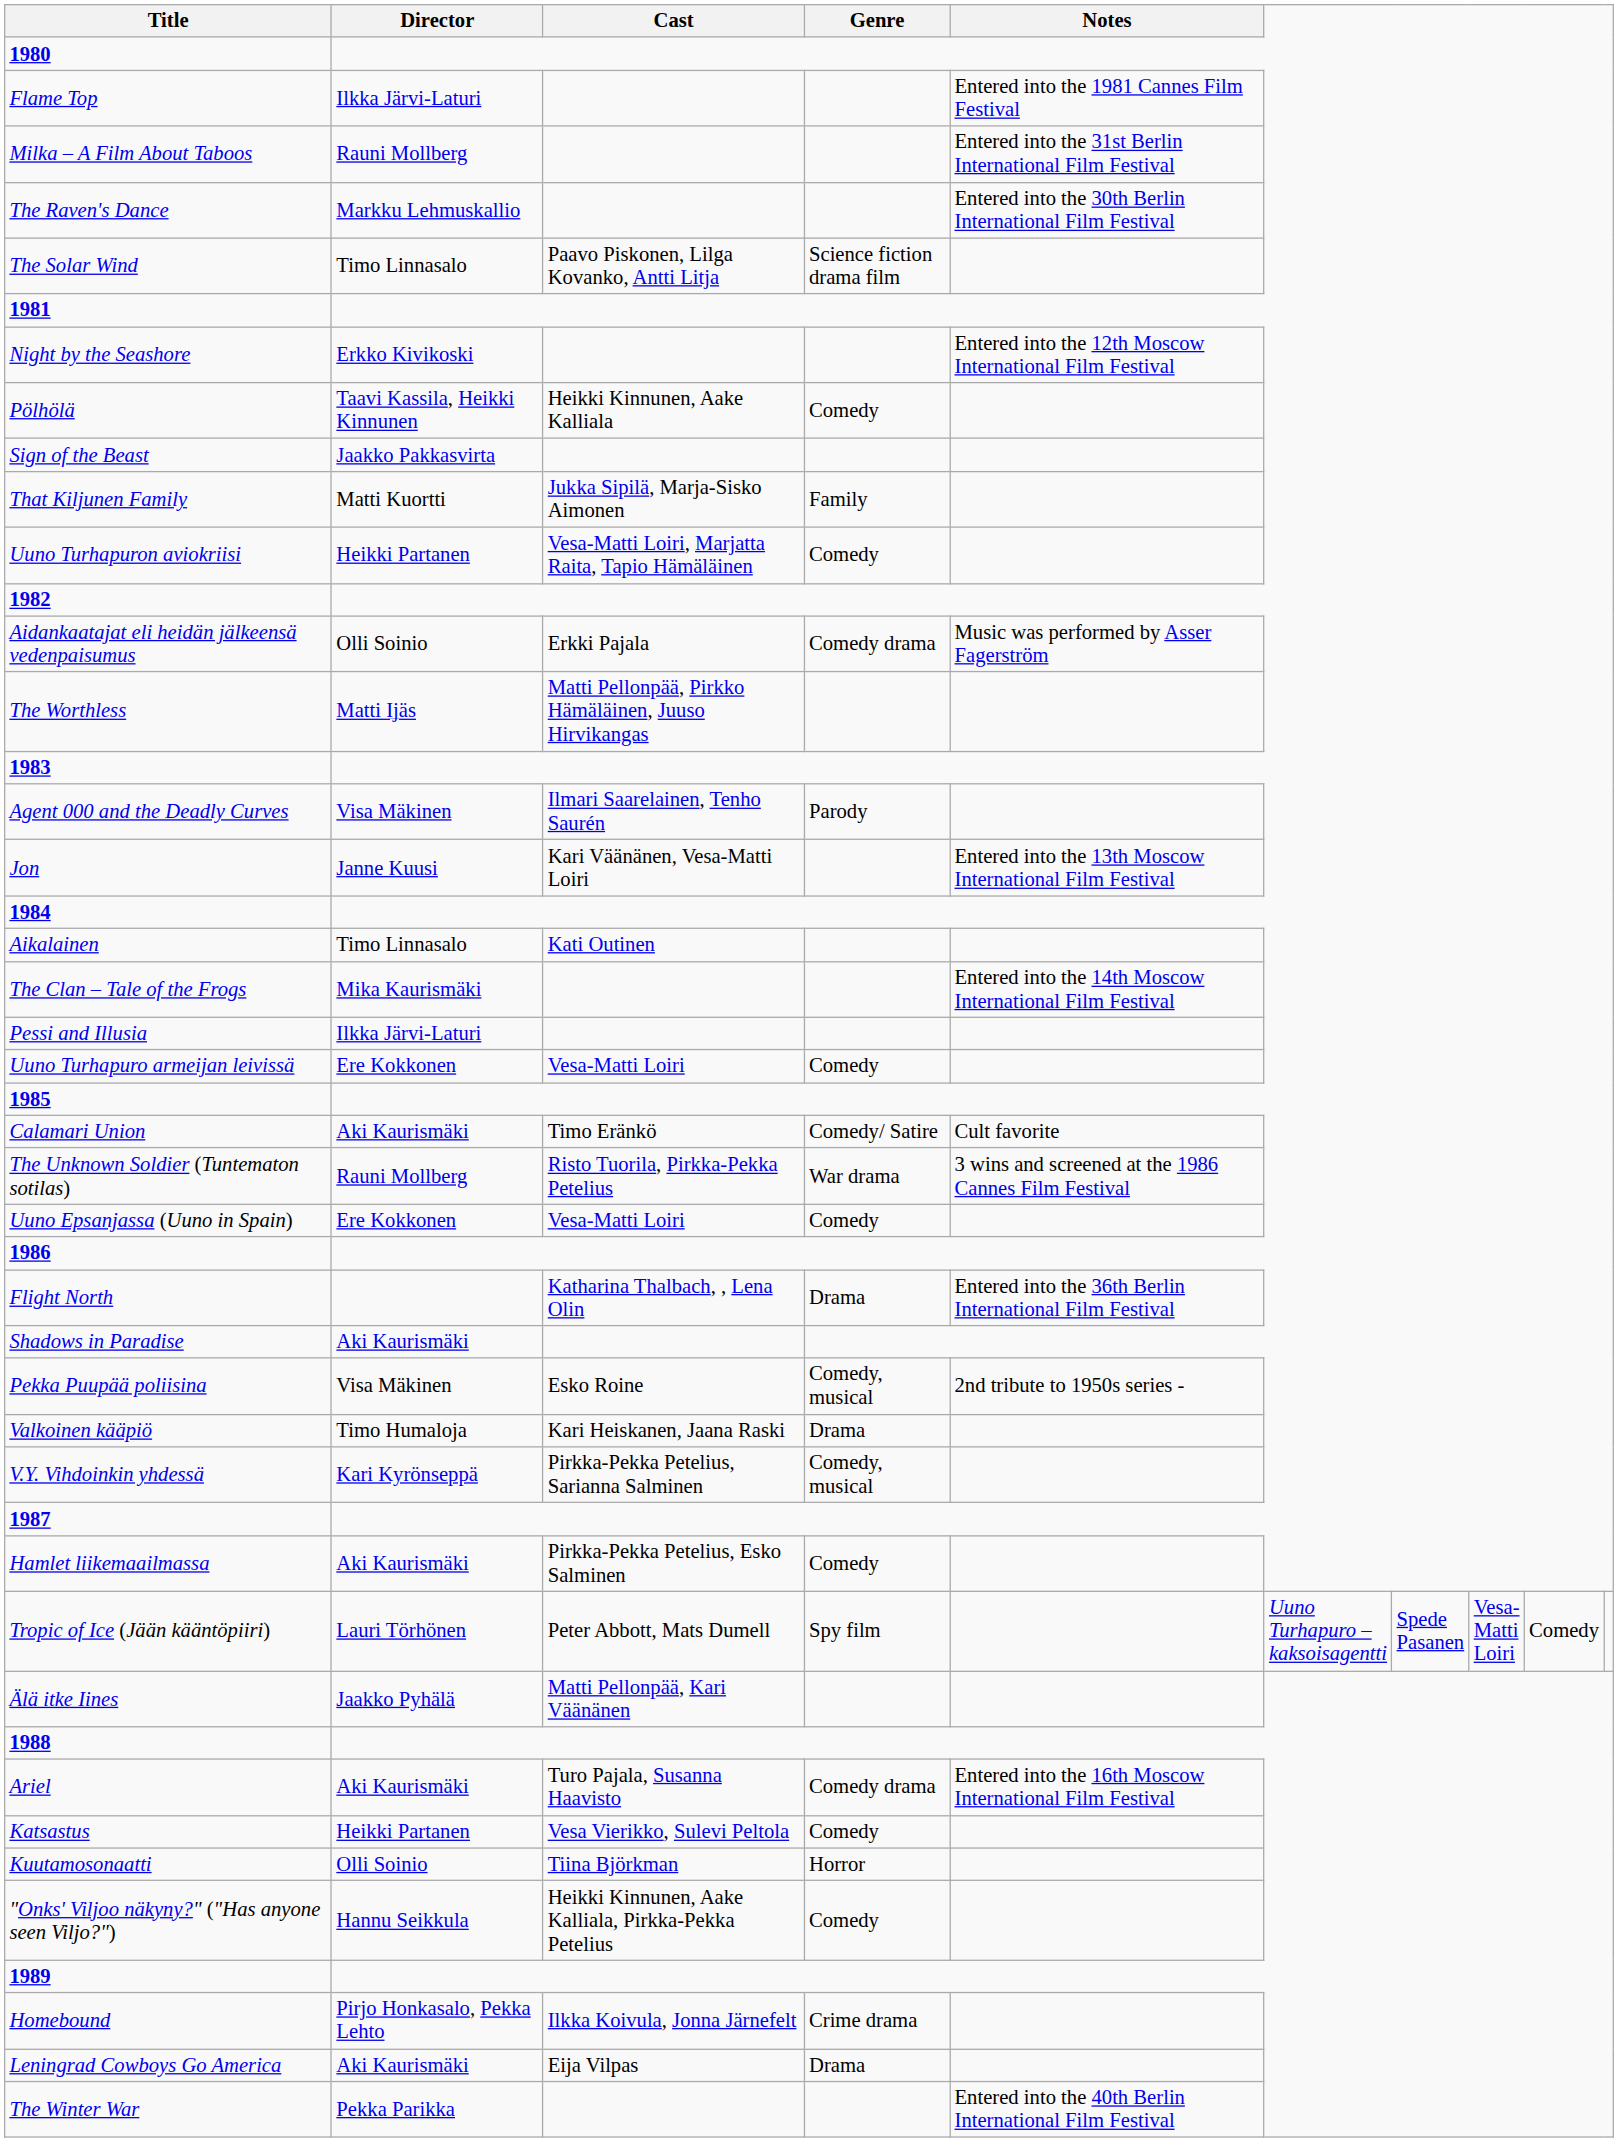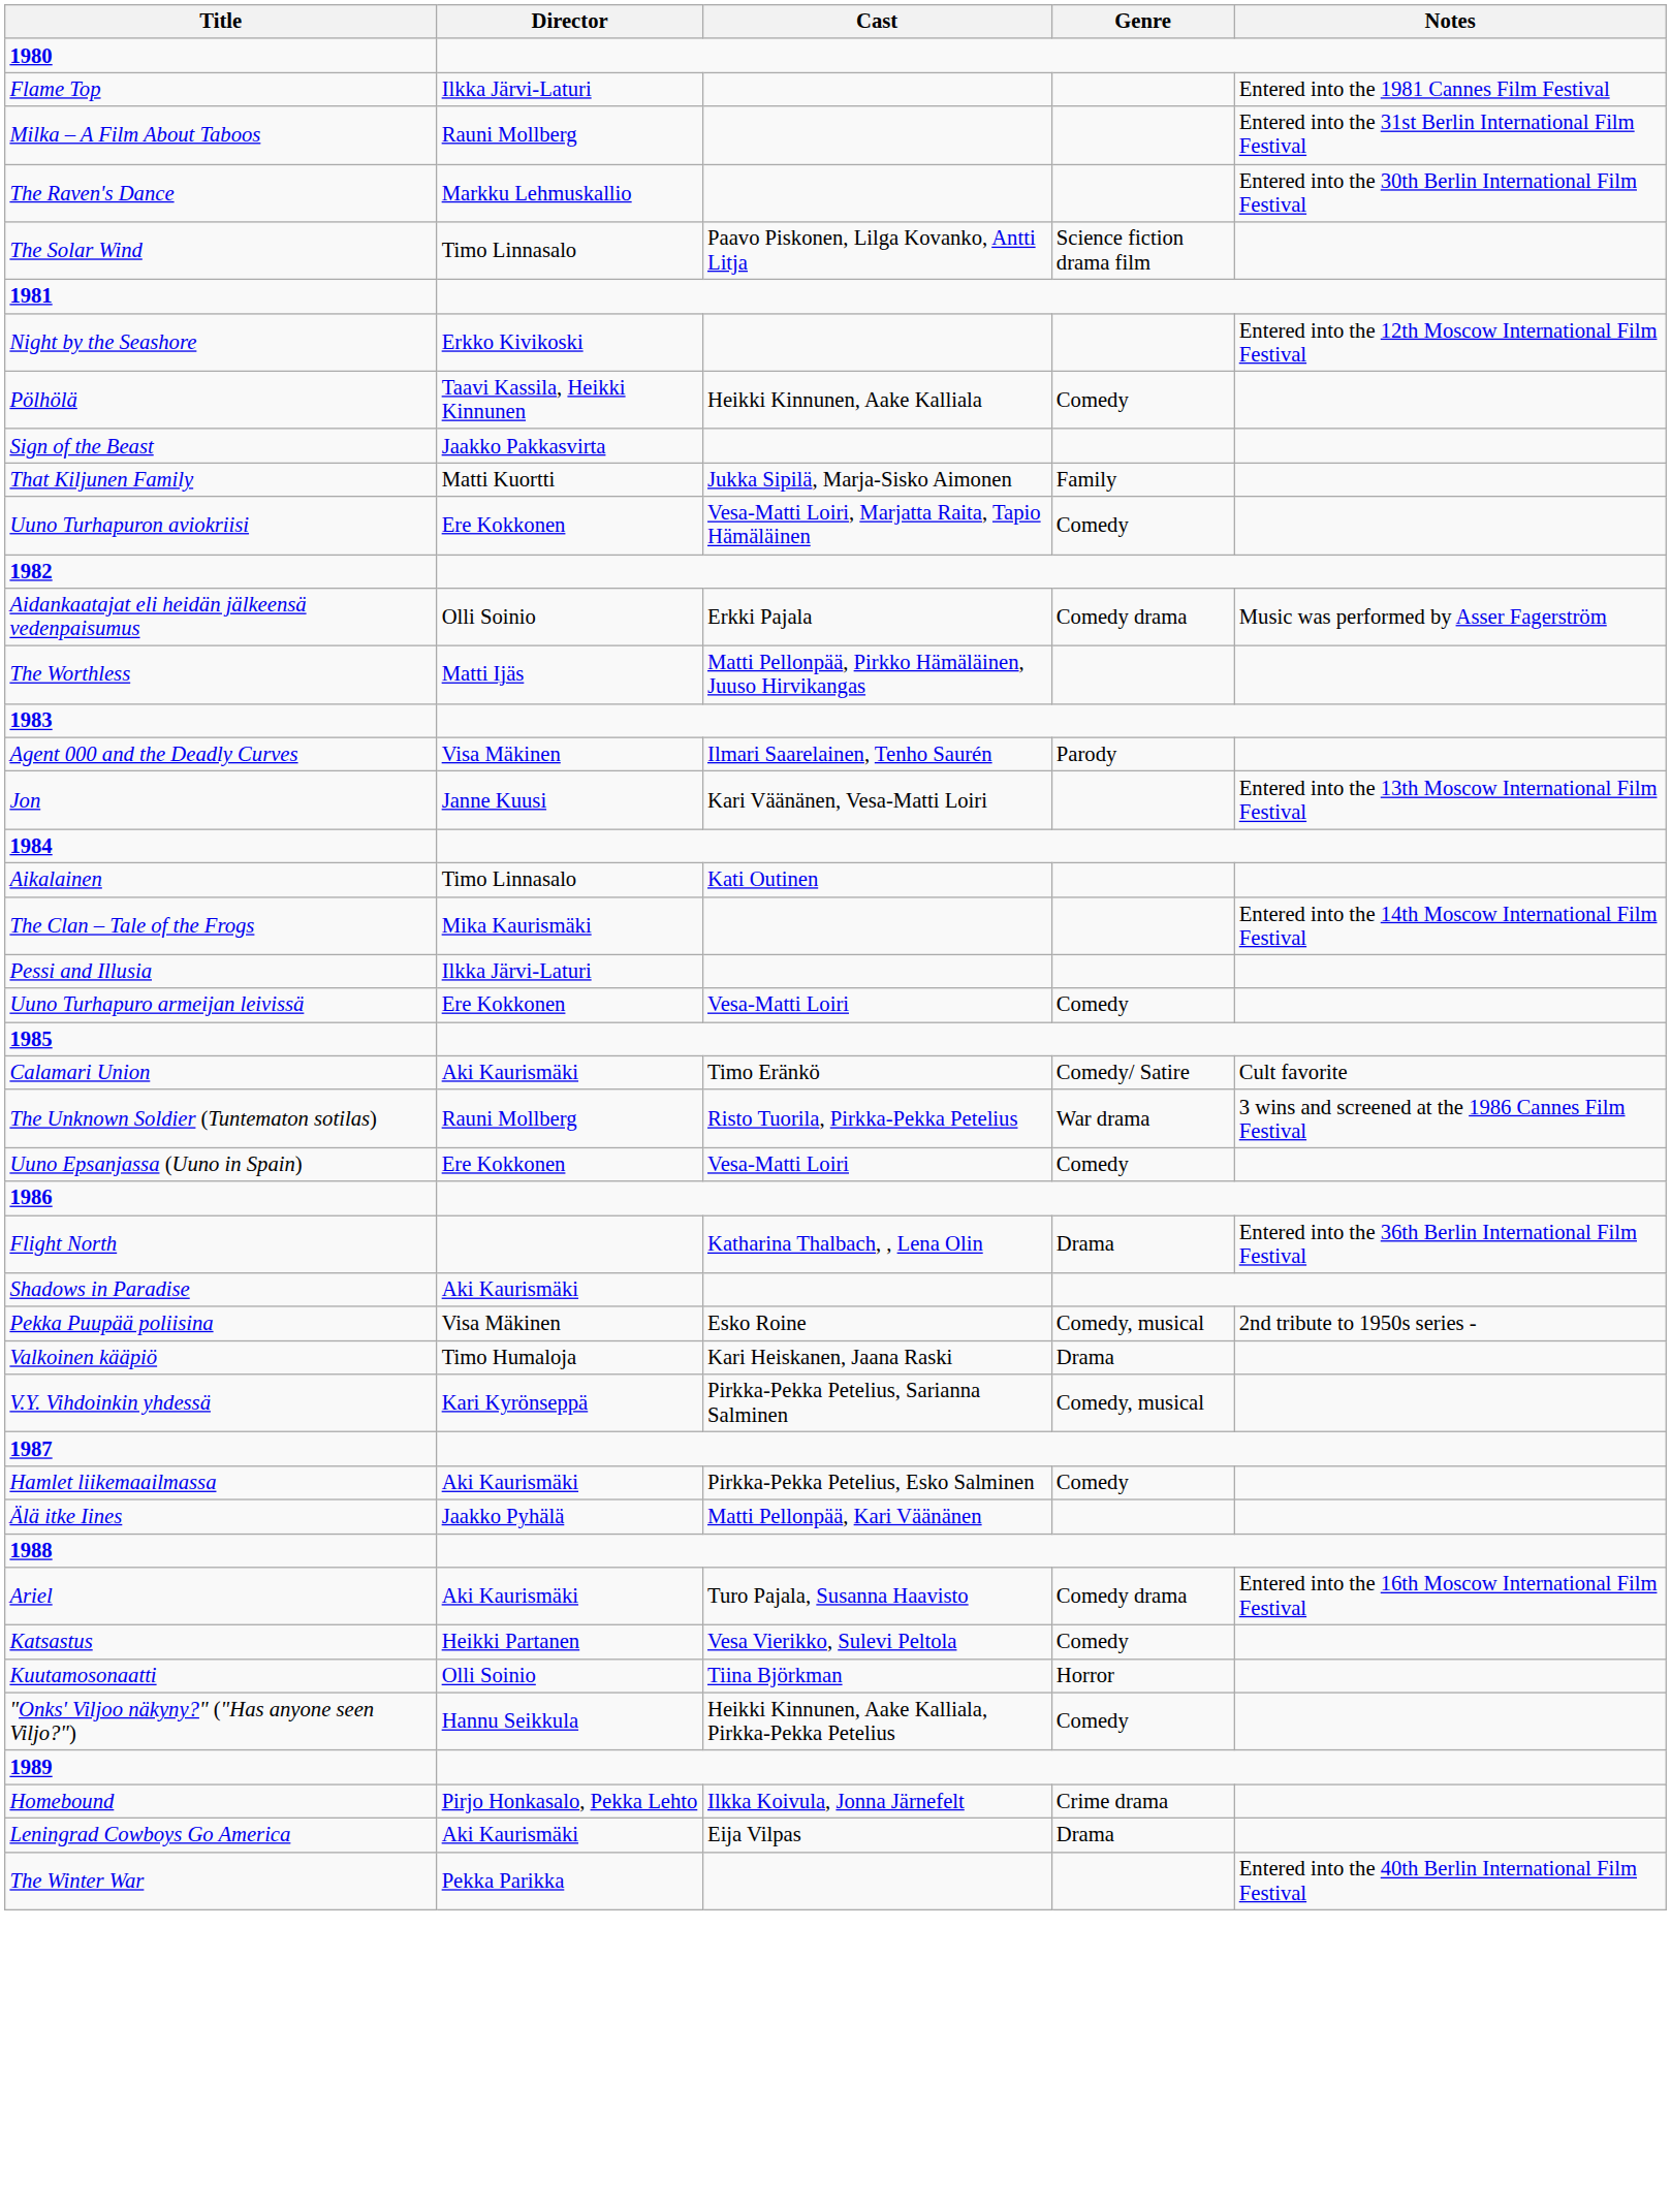Uuno Turhapuron aviokriisi | Director: Heikki Partanen -> Ere Kokkonen
- row: Tropic of Ice (Jään kääntöpiiri) | Lauri Törhönen | Peter Abbott, Mats Dumell | Spy film | Uuno Turhapuro – kaksoisagentti | Spede Pasanen | Vesa-Matti Loiri | Comedy
